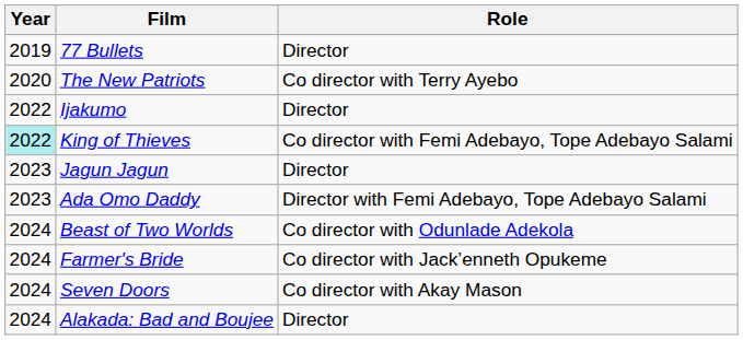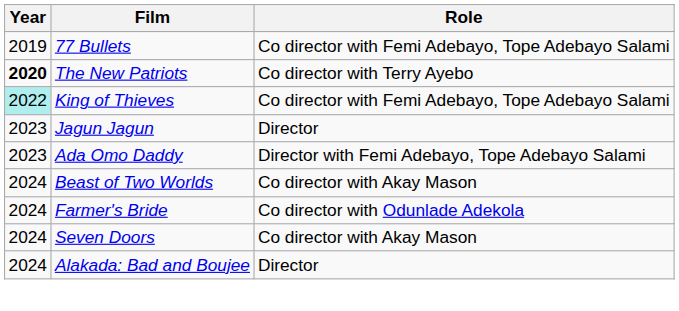77 Bullets | Role: Director -> Co director with Femi Adebayo, Tope Adebayo Salami
The New Patriots | Year: normal -> bold
- row: 2022 | Ijakumo | Director
Beast of Two Worlds | Role: Co director with Odunlade Adekola -> Co director with Akay Mason
Farmer's Bride | Role: Co director with Jack’enneth Opukeme -> Co director with Odunlade Adekola
